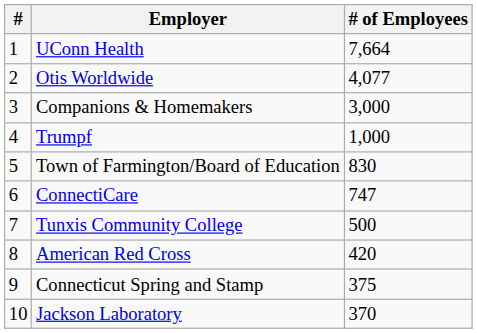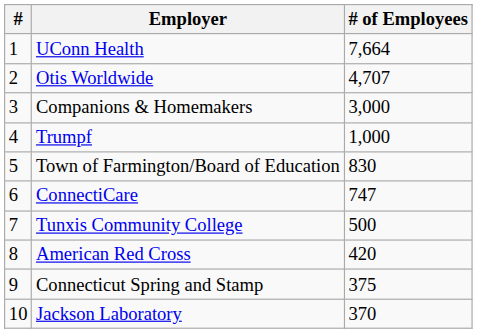Otis Worldwide | # of Employees: 4,077 -> 4,707
